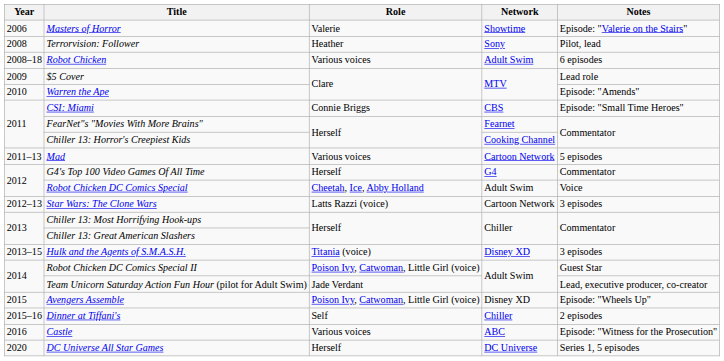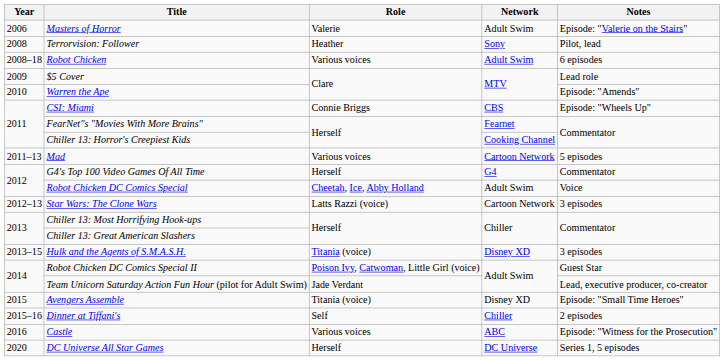Masters of Horror | Network: Showtime -> Adult Swim
CSI: Miami | Notes: Episode: "Small Time Heroes" -> Episode: "Wheels Up"
Avengers Assemble | Role: Poison Ivy, Catwoman, Little Girl (voice) -> Titania (voice)
Avengers Assemble | Notes: Episode: "Wheels Up" -> Episode: "Small Time Heroes"
